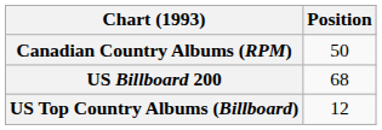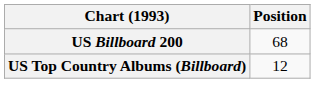- row: Canadian Country Albums (RPM) | 50
